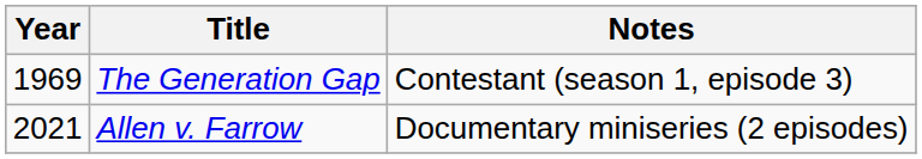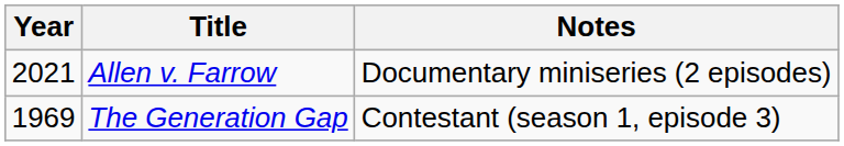rows swapped: The Generation Gap <-> Allen v. Farrow
